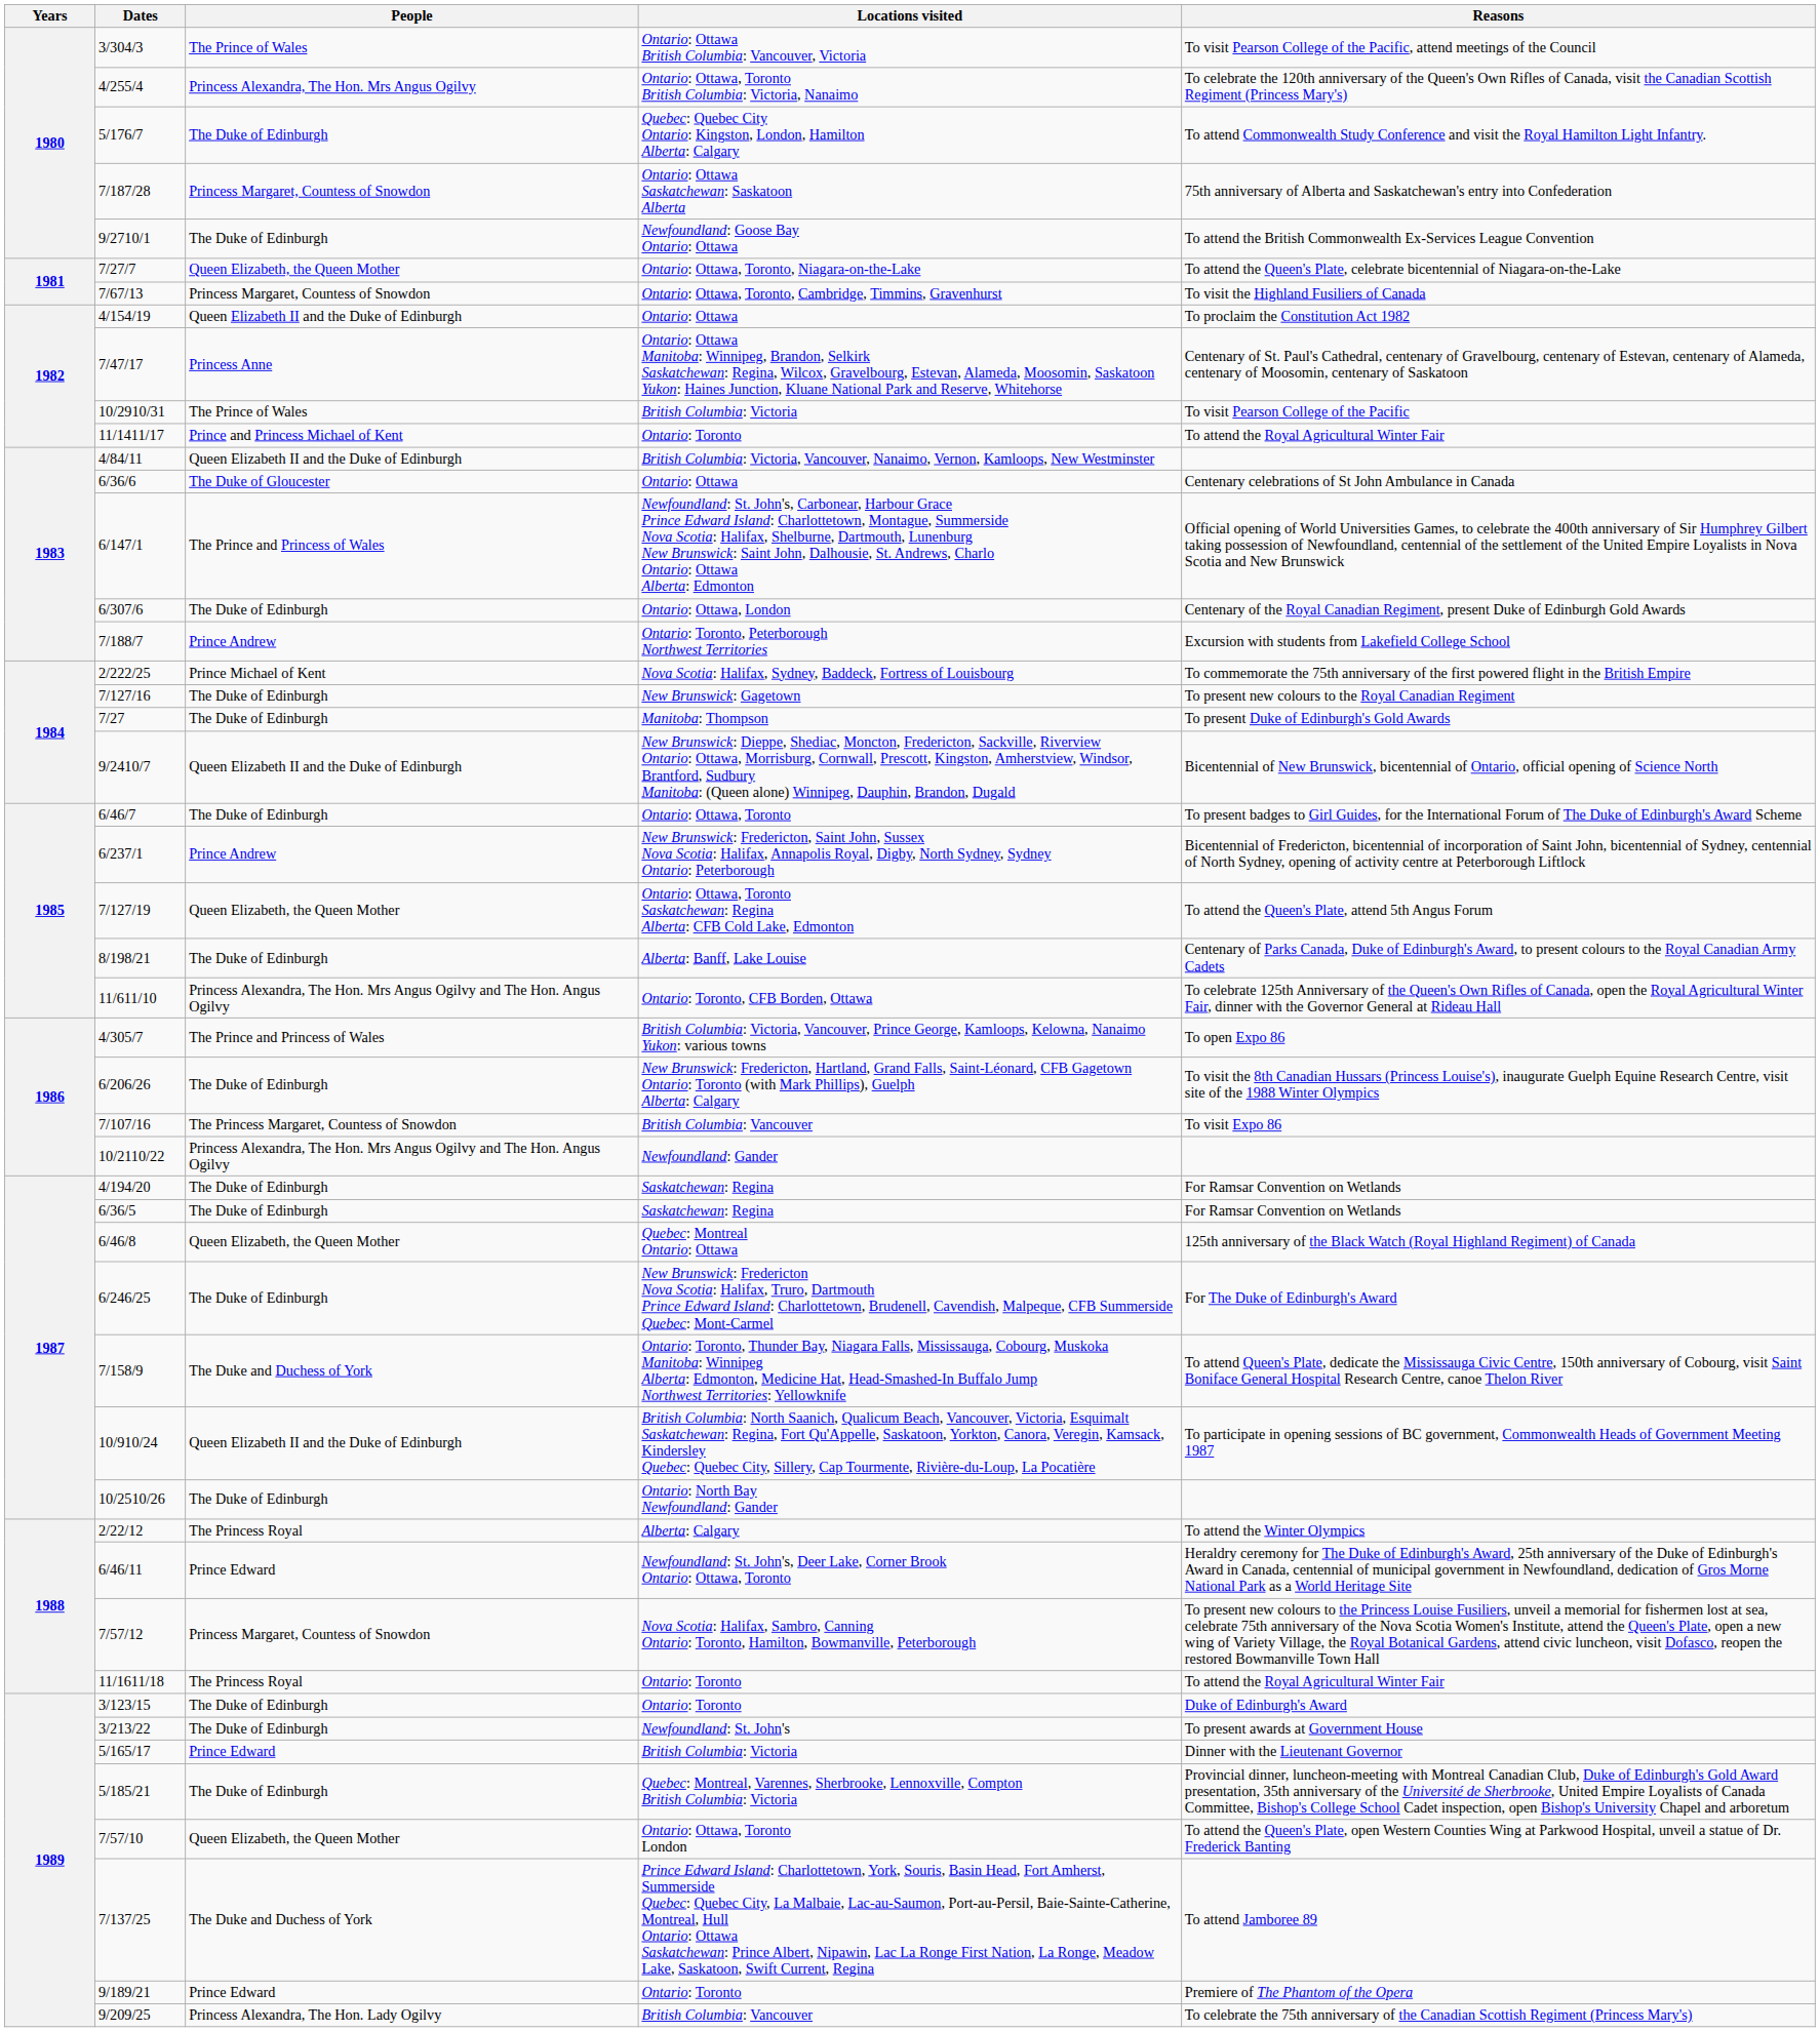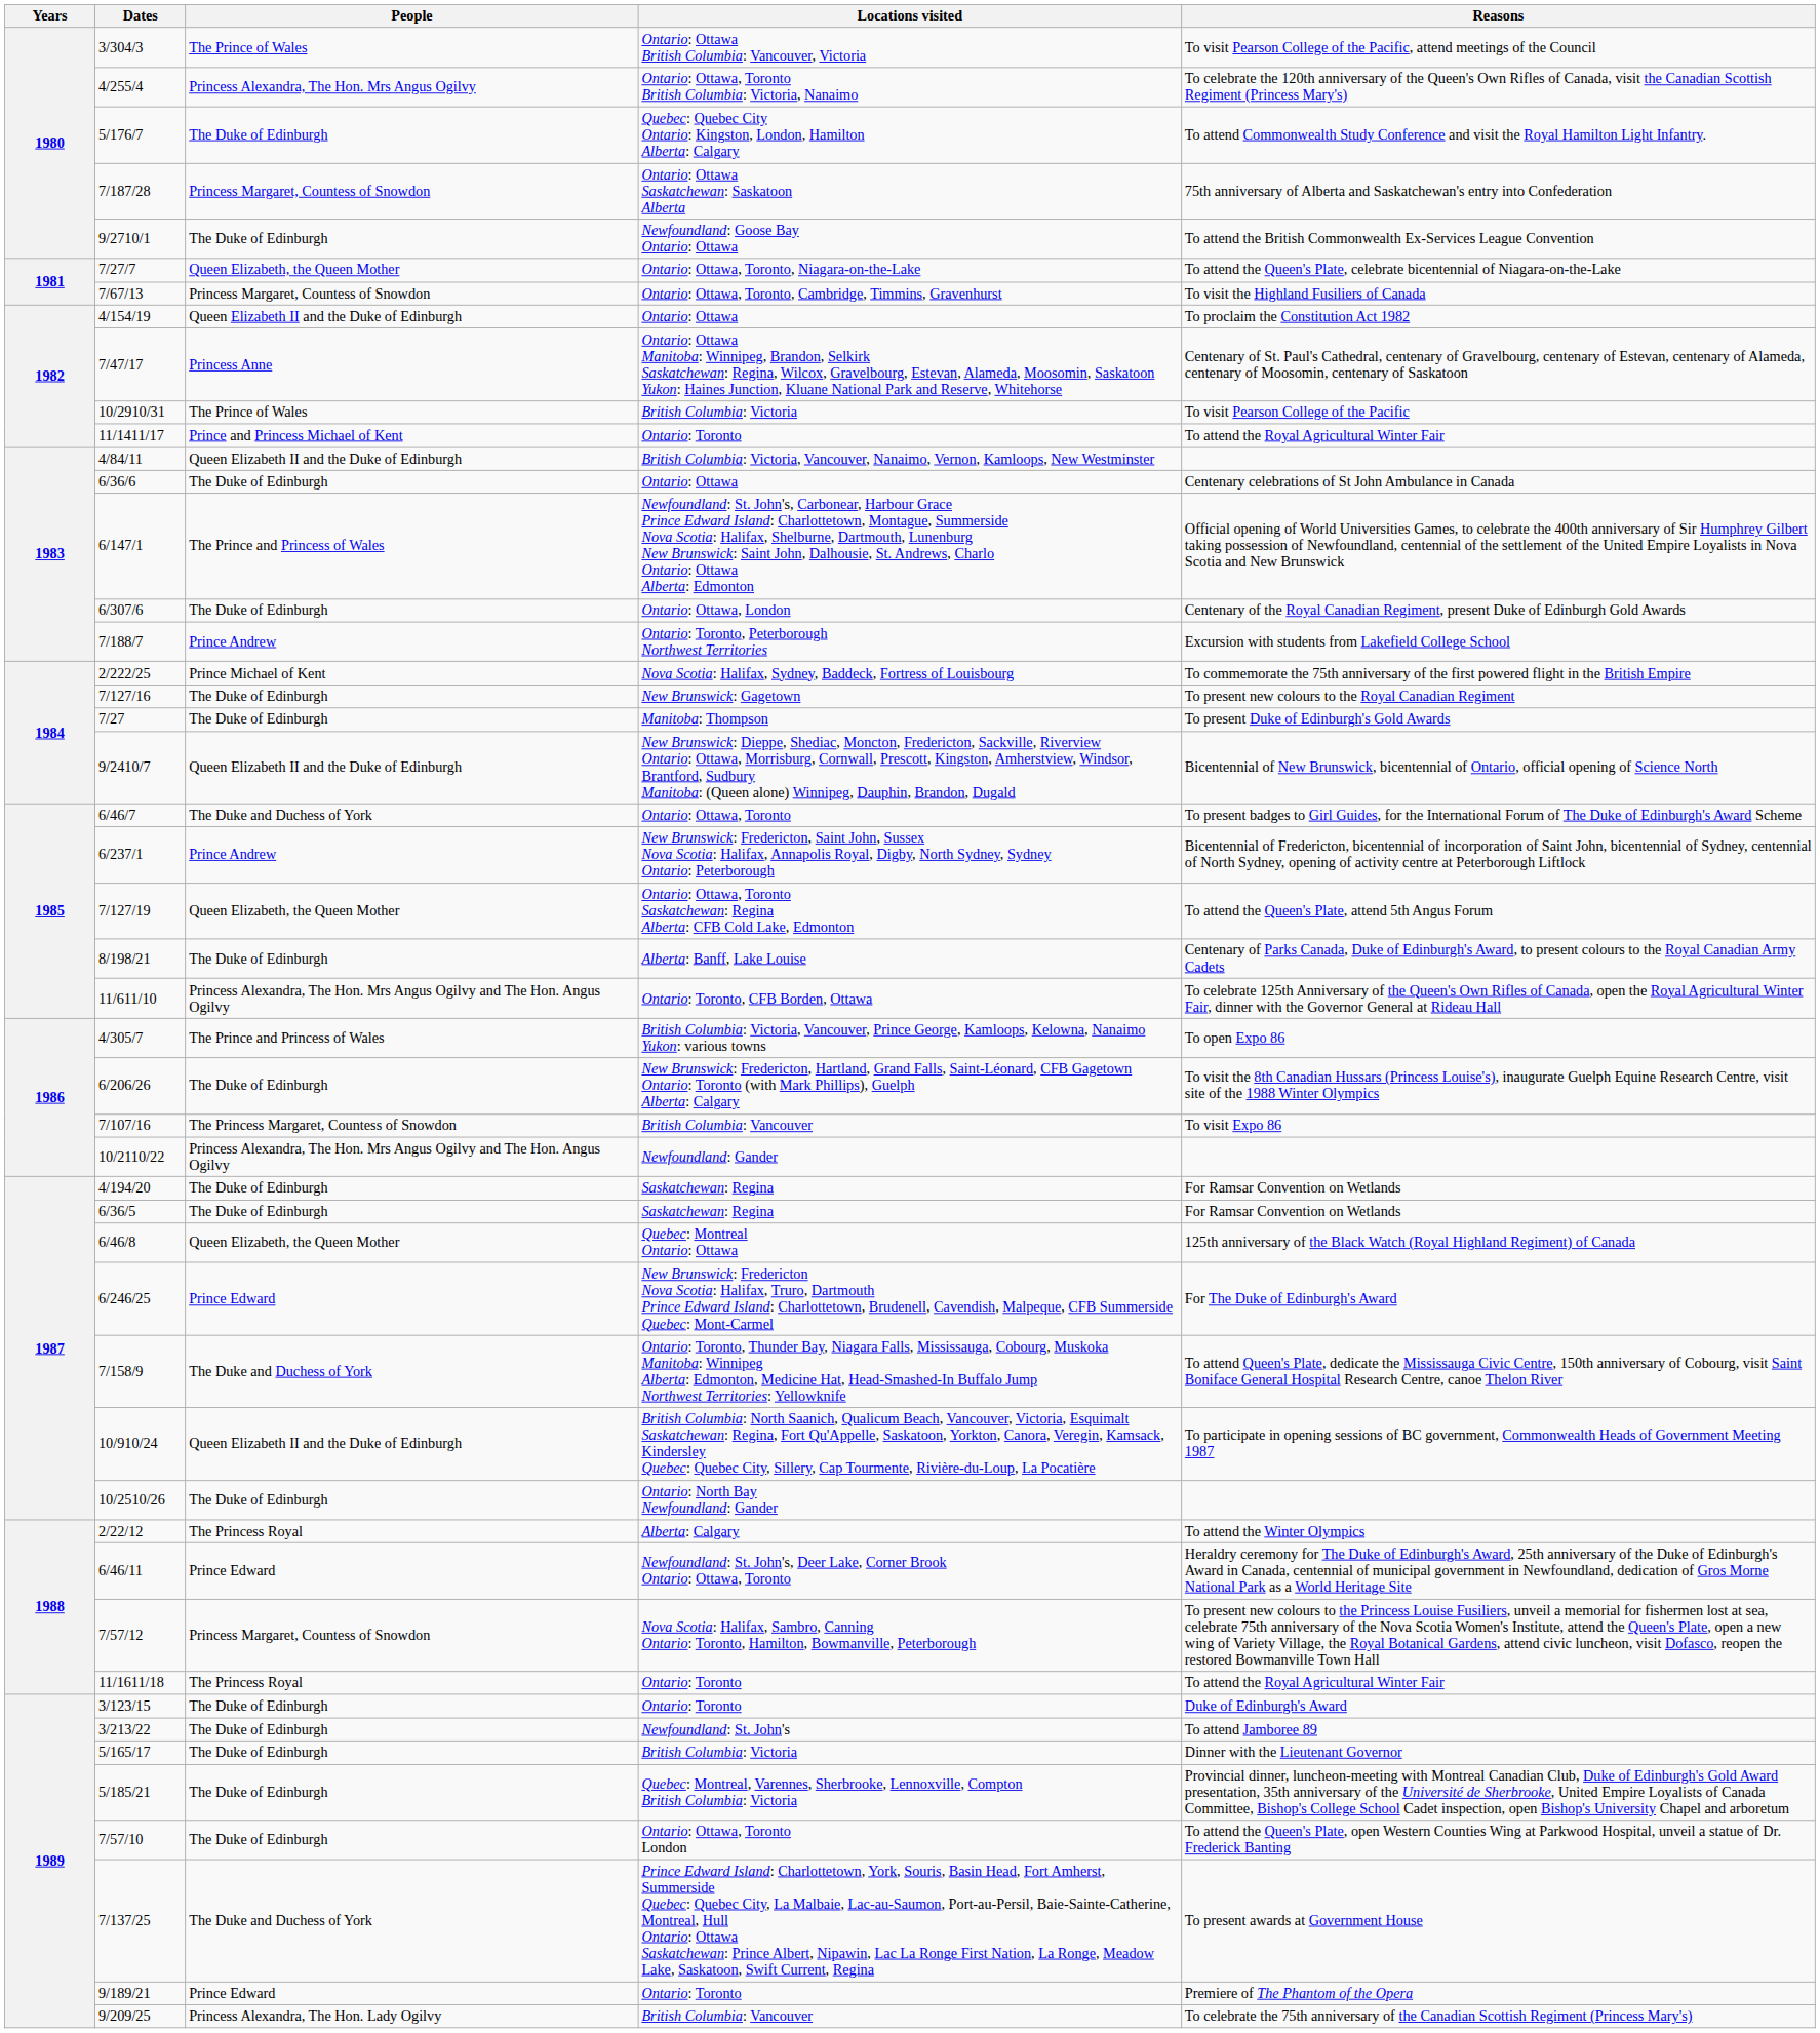6/36/6 | People: The Duke of Gloucester -> The Duke of Edinburgh
6/46/7 | People: The Duke of Edinburgh -> The Duke and Duchess of York
6/246/25 | People: The Duke of Edinburgh -> Prince Edward
3/213/22 | Reasons: To present awards at Government House -> To attend Jamboree 89
5/165/17 | People: Prince Edward -> The Duke of Edinburgh
7/57/10 | People: Queen Elizabeth, the Queen Mother -> The Duke of Edinburgh
7/137/25 | Reasons: To attend Jamboree 89 -> To present awards at Government House
